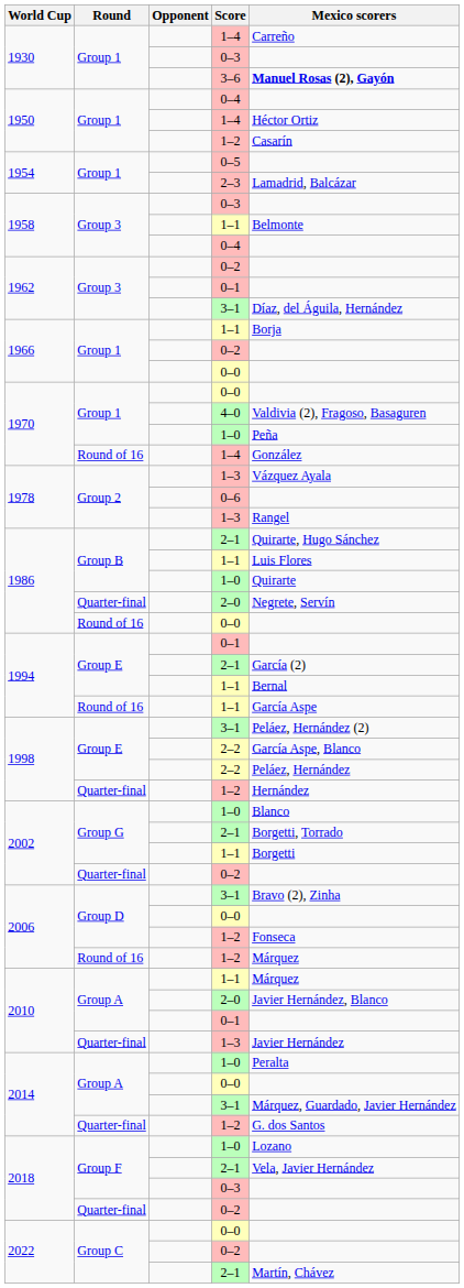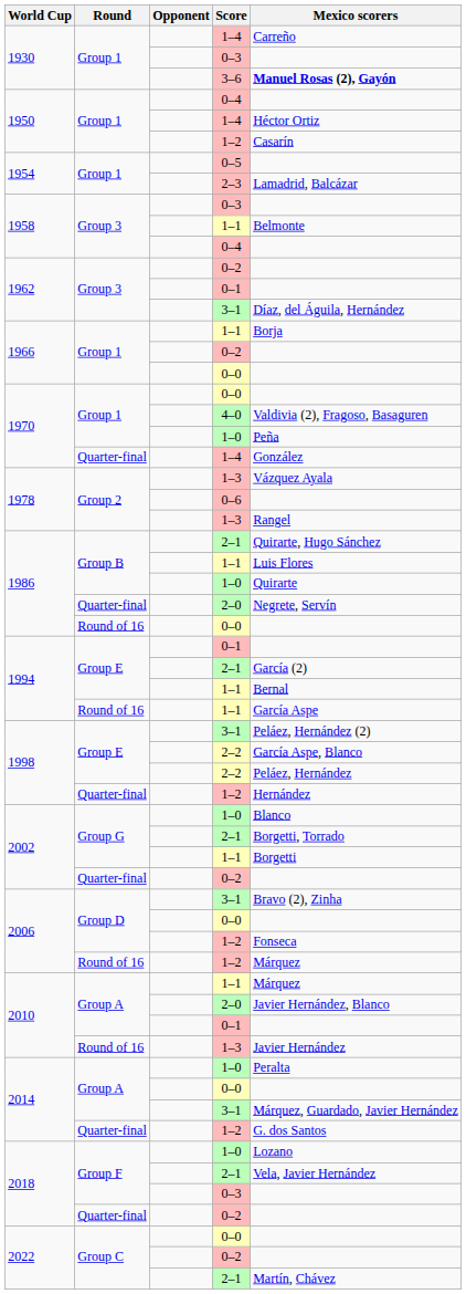1970 / 1–4 | Round: Round of 16 -> Quarter-final
2010 / 1–3 | Round: Quarter-final -> Round of 16
